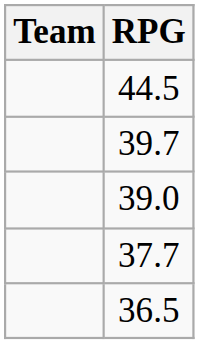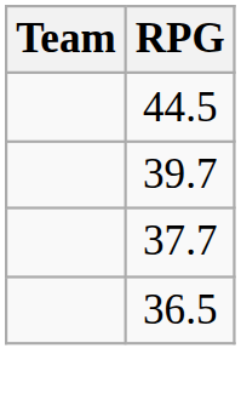- row: 39.0
